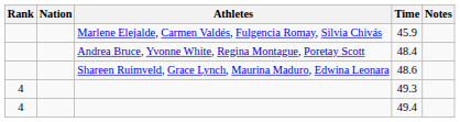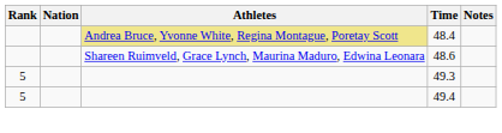- row: Marlene Elejalde, Carmen Valdés, Fulgencia Romay, Silvia Chivás | 45.9
48.4 | Athletes: no background -> khaki background
49.3 | Rank: 4 -> 5
49.4 | Rank: 4 -> 5
